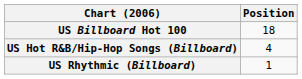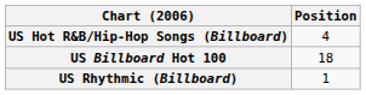rows swapped: US Billboard Hot 100 <-> US Hot R&B/Hip-Hop Songs (Billboard)
